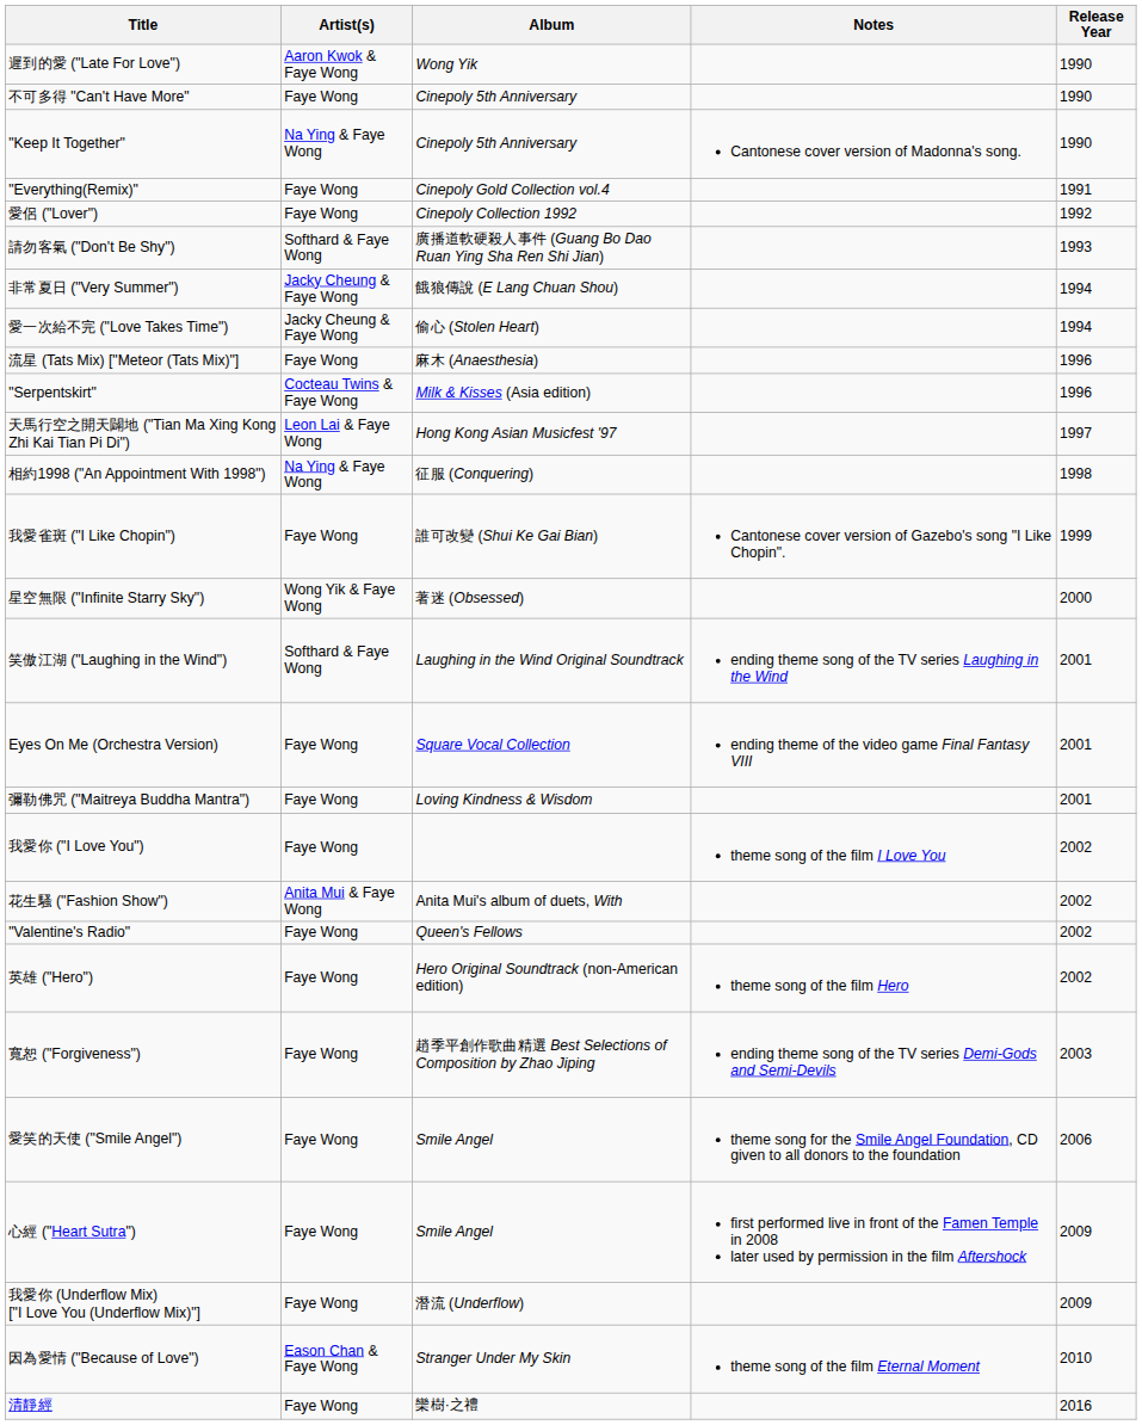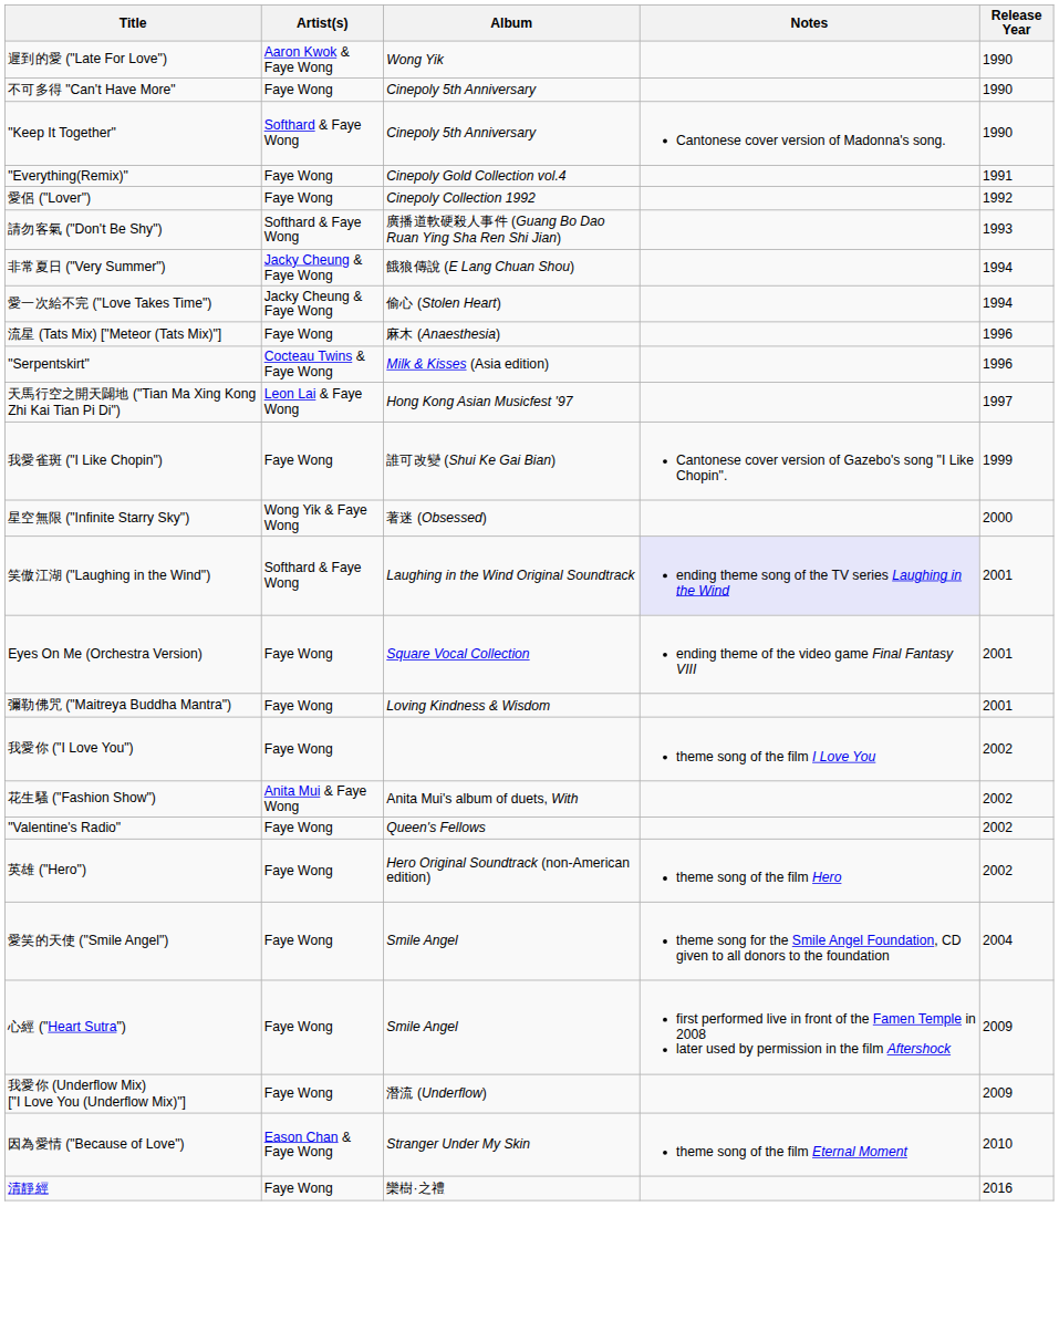"Keep It Together" | Artist(s): Na Ying & Faye Wong -> Softhard & Faye Wong
- row: 相約1998 ("An Appointment With 1998") | Na Ying & Faye Wong | 征服 (Conquering) | 1998
笑傲江湖 ("Laughing in the Wind") | Notes: no background -> lavender background
- row: 寬恕 ("Forgiveness") | Faye Wong | 趙季平創作歌曲精選 Best Selections of Composition by Zhao Jiping | ending theme song of the TV series Demi-Gods and Semi-Devils | 2003
愛笑的天使 ("Smile Angel") | Release Year: 2006 -> 2004
